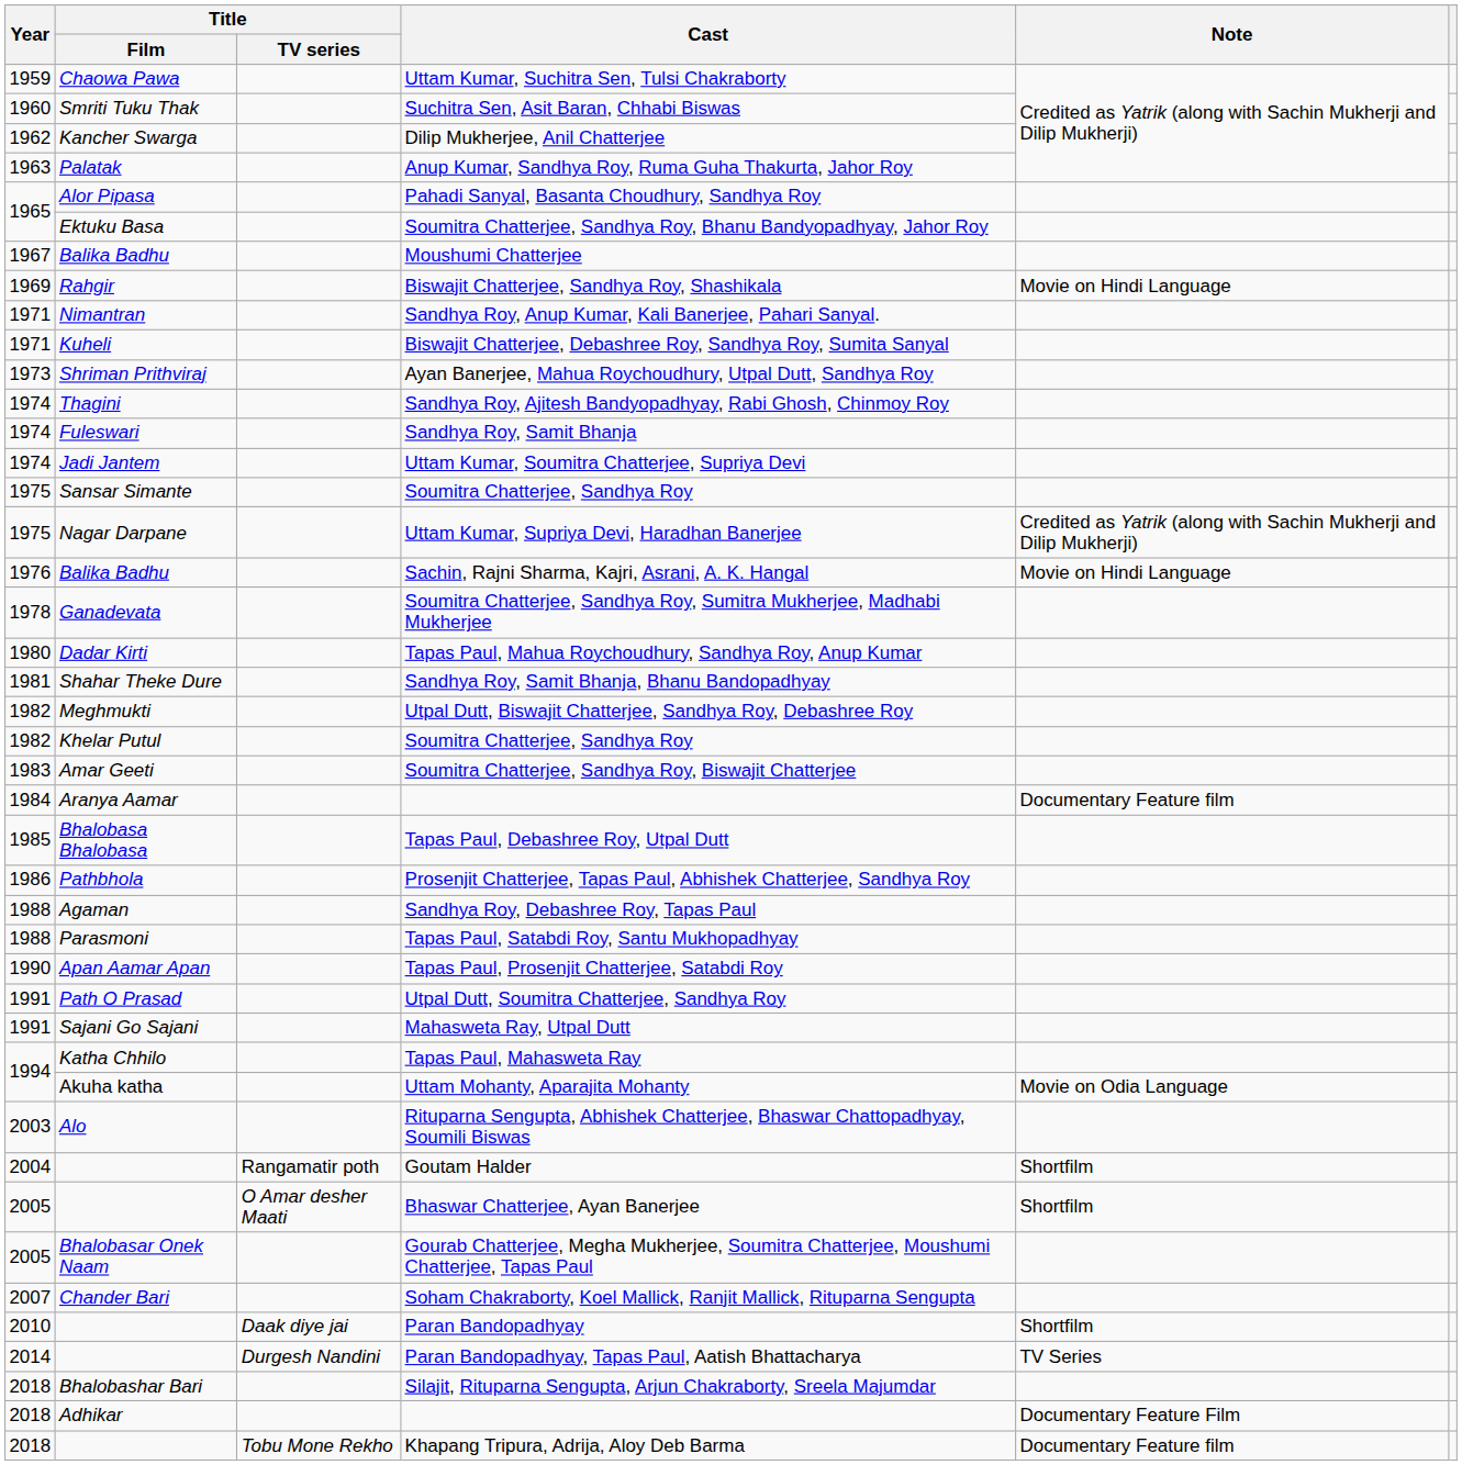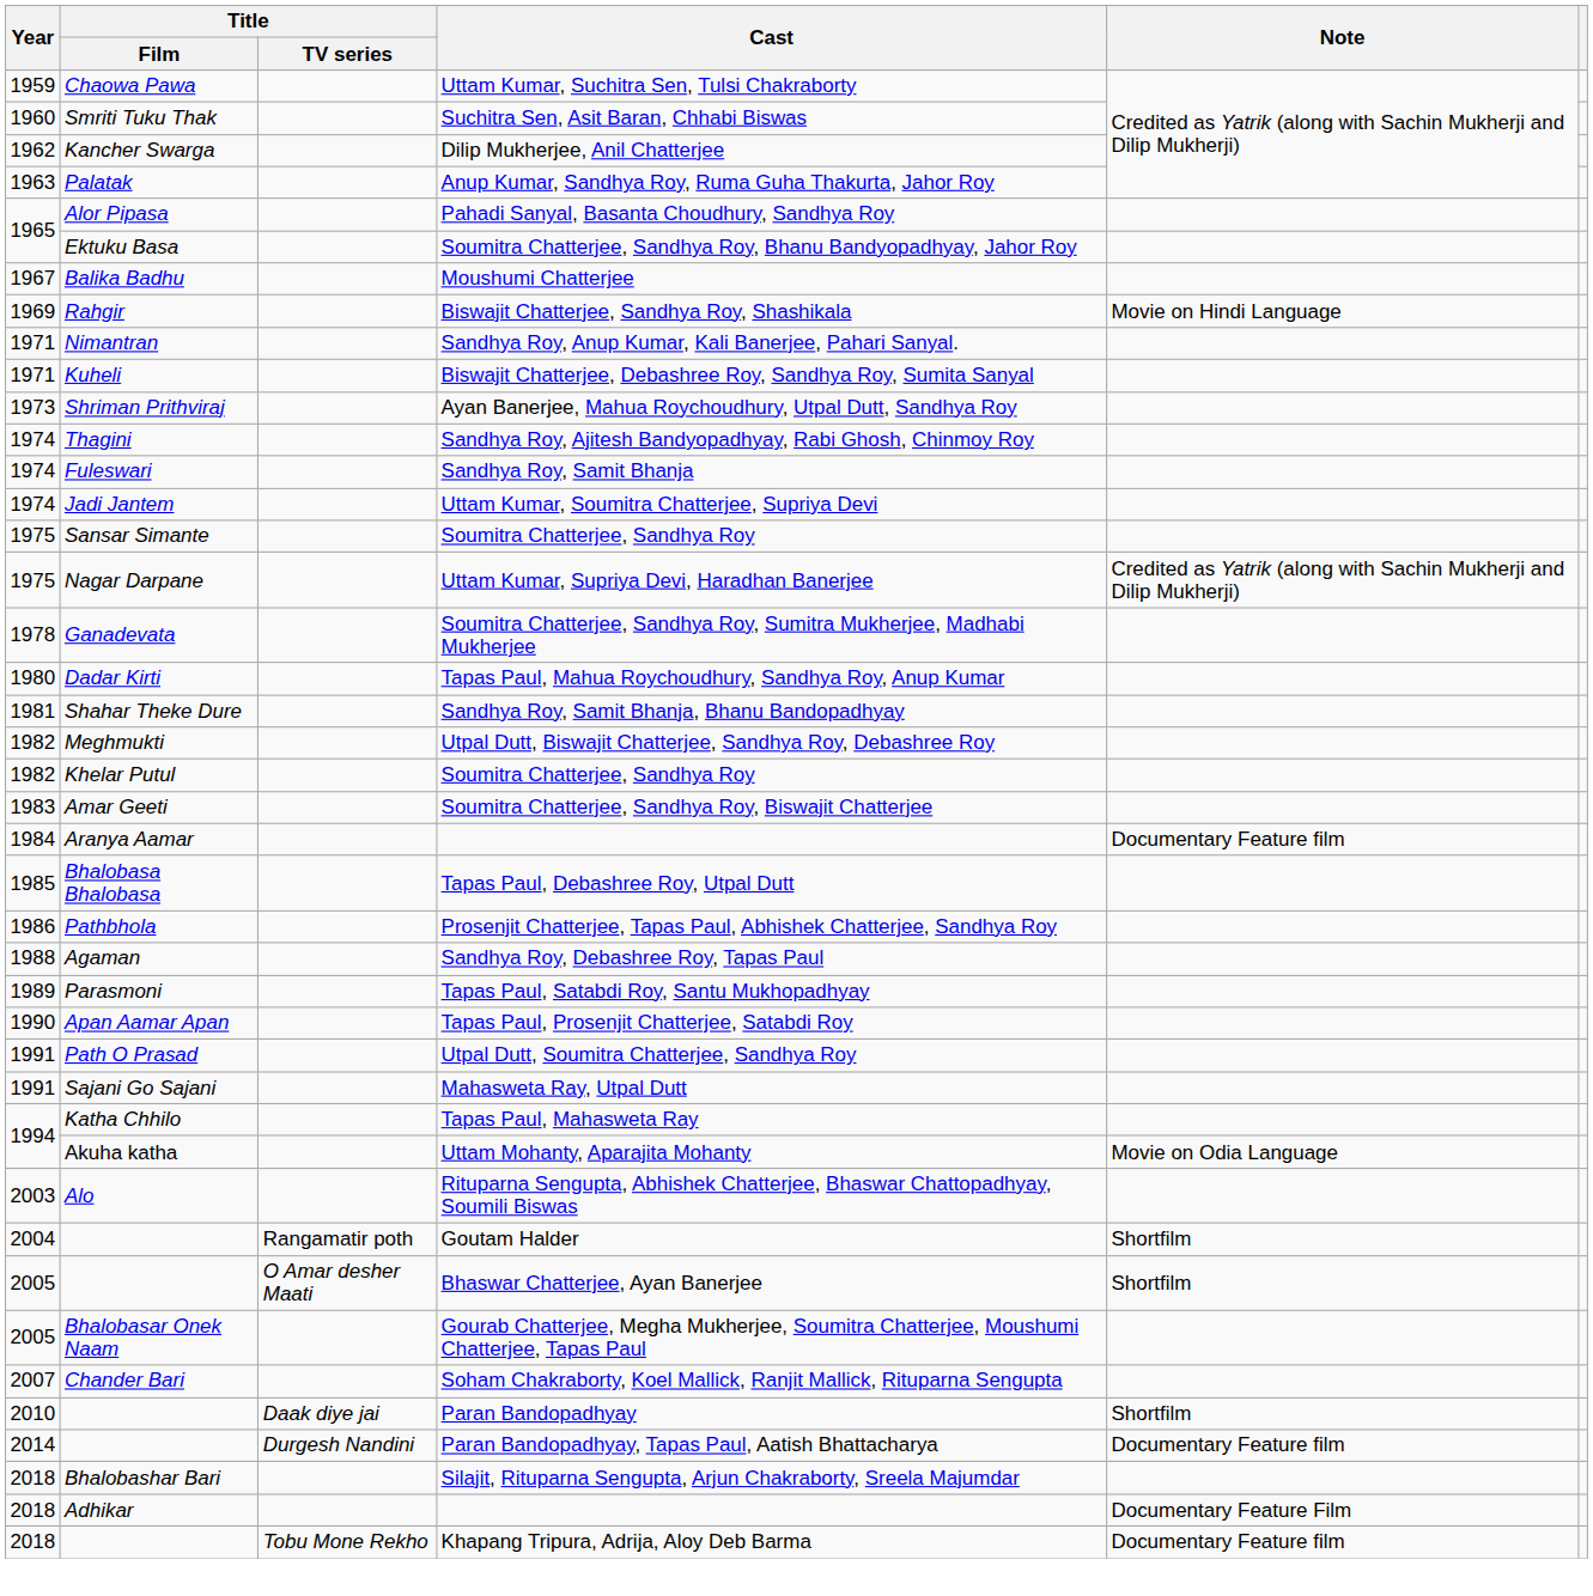- row: 1976 | Balika Badhu | Sachin, Rajni Sharma, Kajri, Asrani, A. K. Hangal | Movie on Hindi Language
Tapas Paul, Satabdi Roy, Santu Mukhopadhyay | Year: 1988 -> 1989
Paran Bandopadhyay, Tapas Paul, Aatish Bhattacharya | Note: TV Series -> Documentary Feature film
